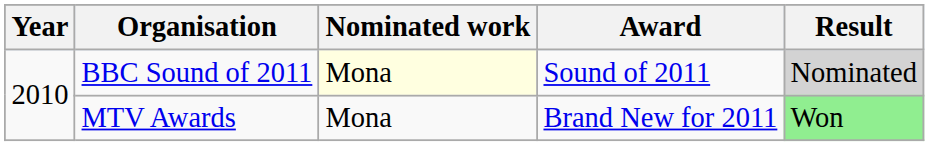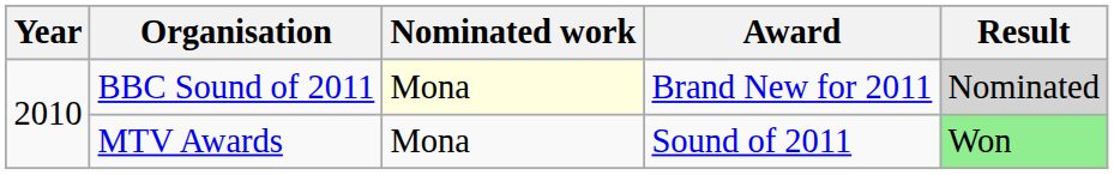BBC Sound of 2011 | Award: Sound of 2011 -> Brand New for 2011
MTV Awards | Award: Brand New for 2011 -> Sound of 2011
